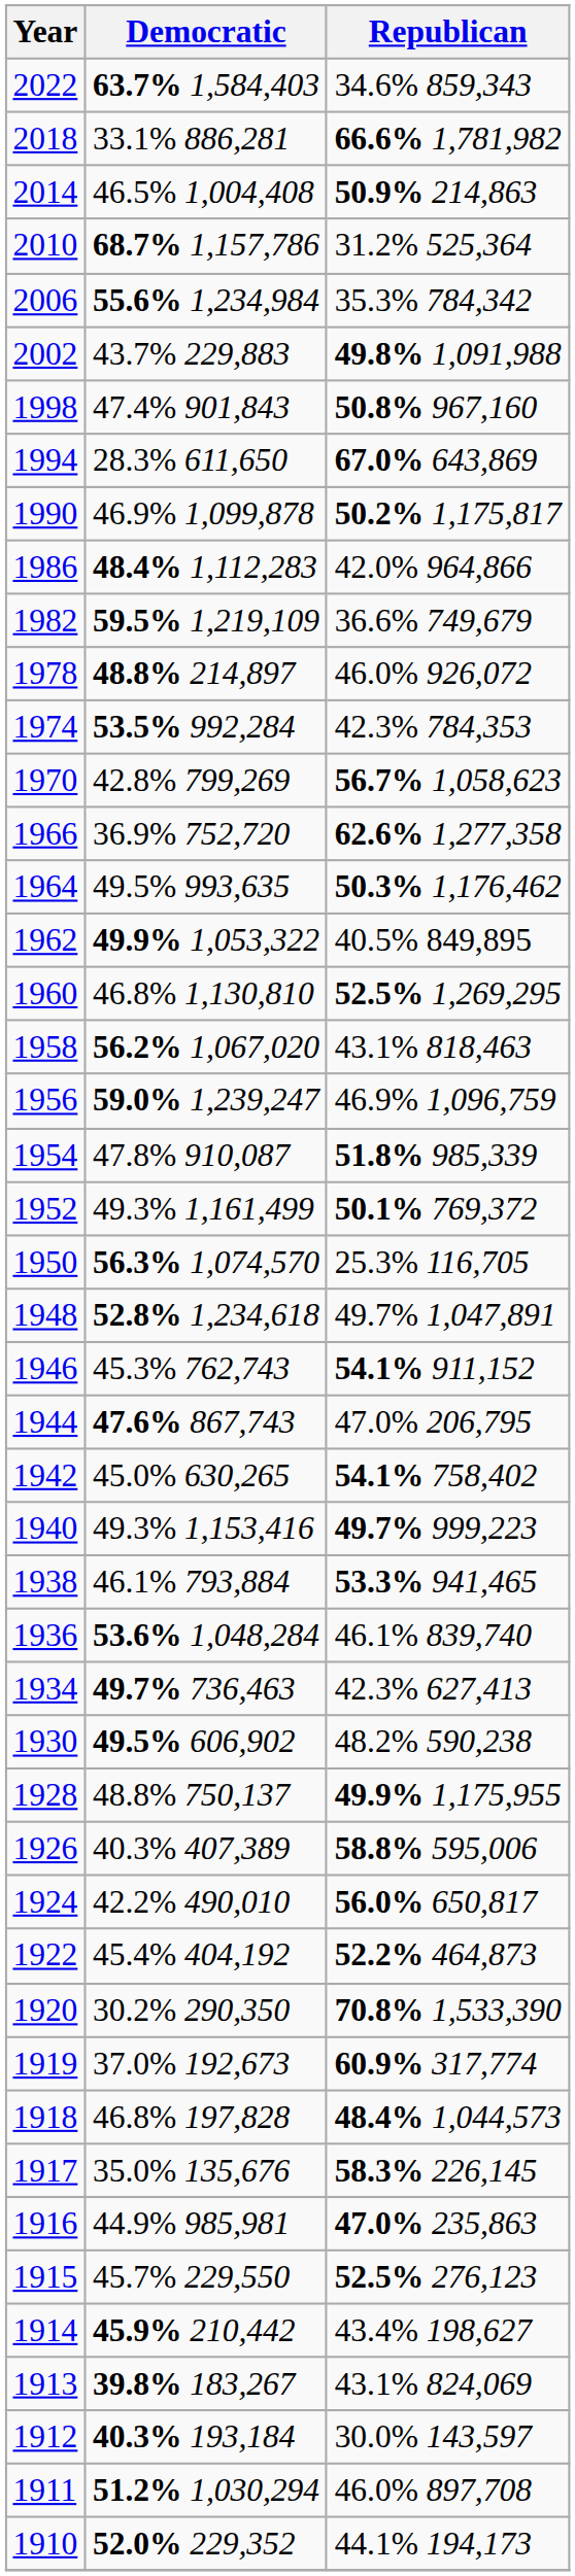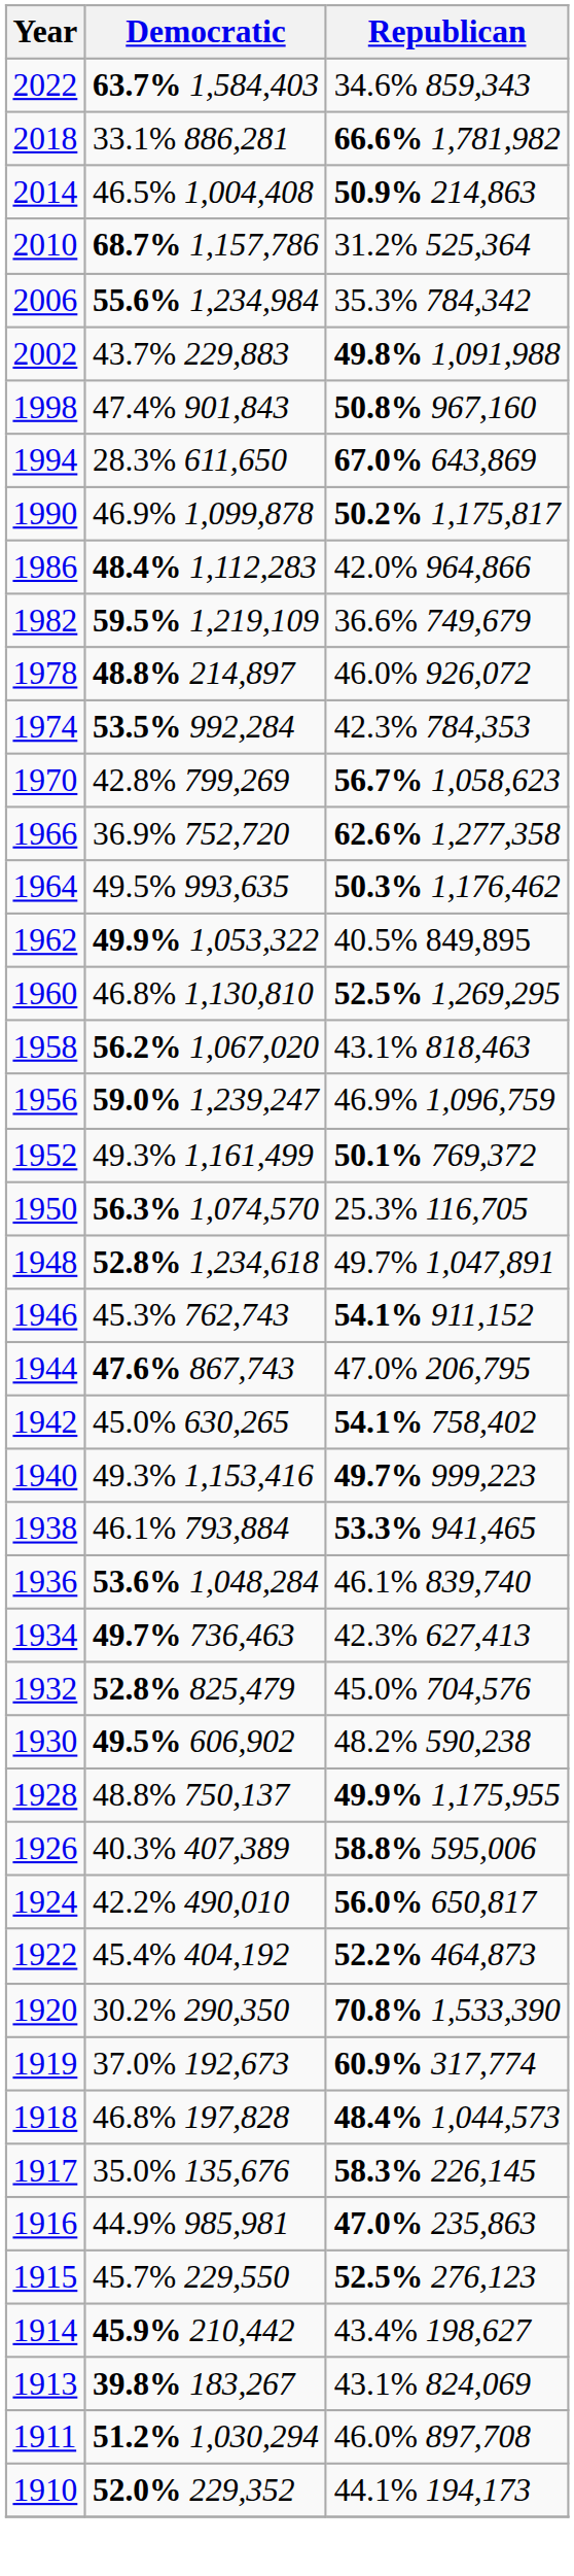- row: 1954 | 47.8% 910,087 | 51.8% 985,339
+ row: 1932 | 52.8% 825,479 | 45.0% 704,576
- row: 1912 | 40.3% 193,184 | 30.0% 143,597
